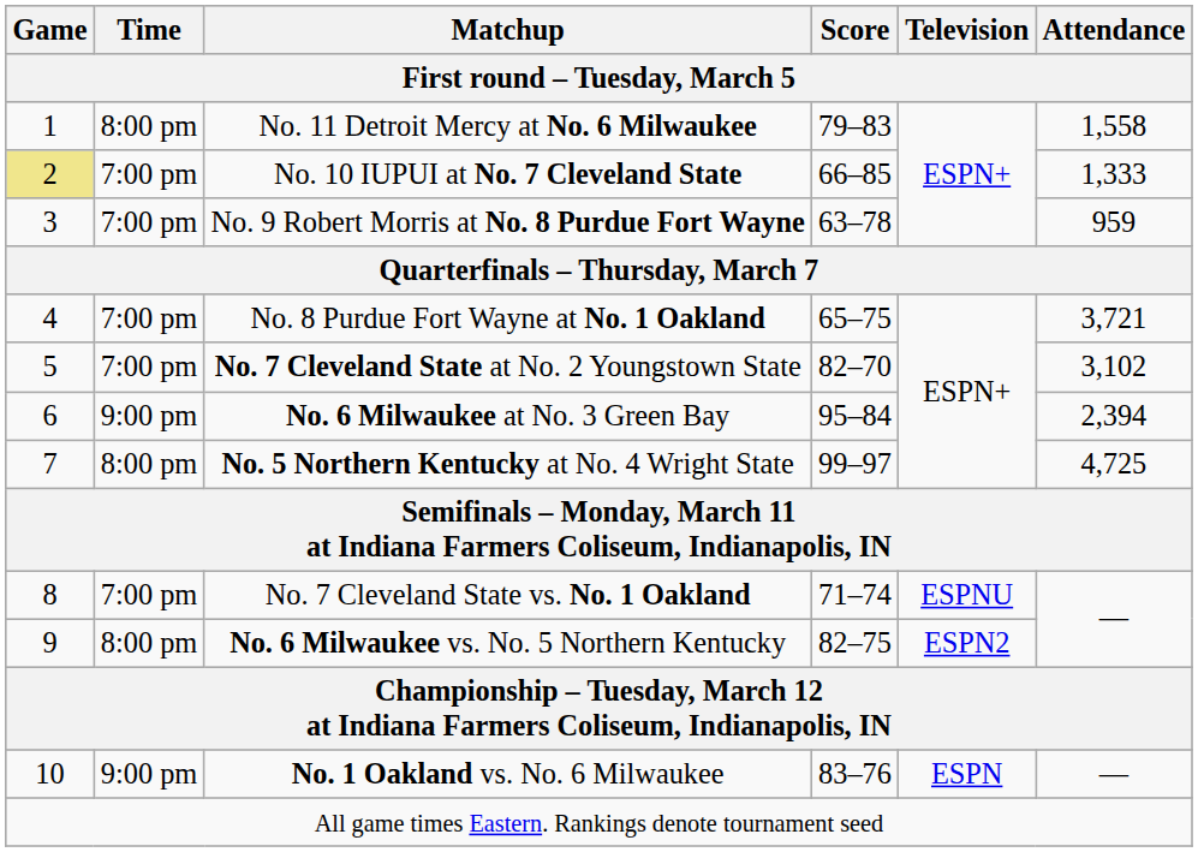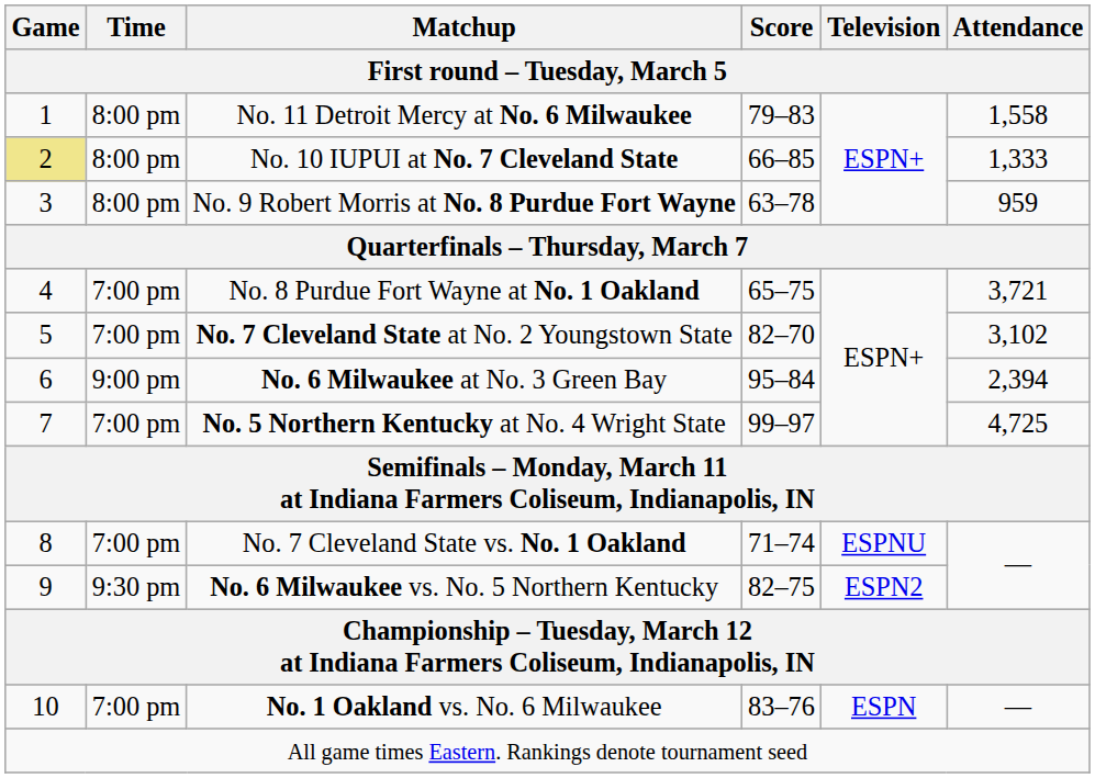No. 10 IUPUI at No. 7 Cleveland State | Time: 7:00 pm -> 8:00 pm
No. 9 Robert Morris at No. 8 Purdue Fort Wayne | Time: 7:00 pm -> 8:00 pm
No. 5 Northern Kentucky at No. 4 Wright State | Time: 8:00 pm -> 7:00 pm
No. 6 Milwaukee vs. No. 5 Northern Kentucky | Time: 8:00 pm -> 9:30 pm
No. 1 Oakland vs. No. 6 Milwaukee | Time: 9:00 pm -> 7:00 pm
